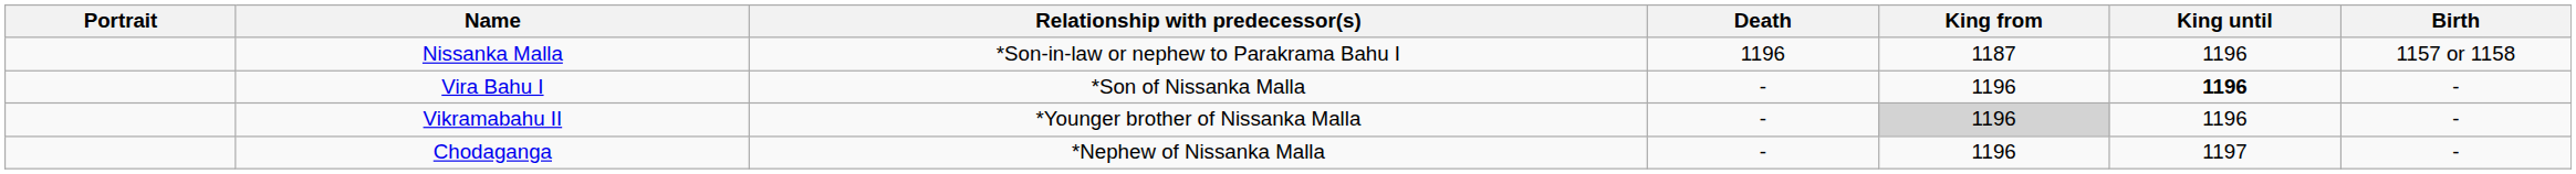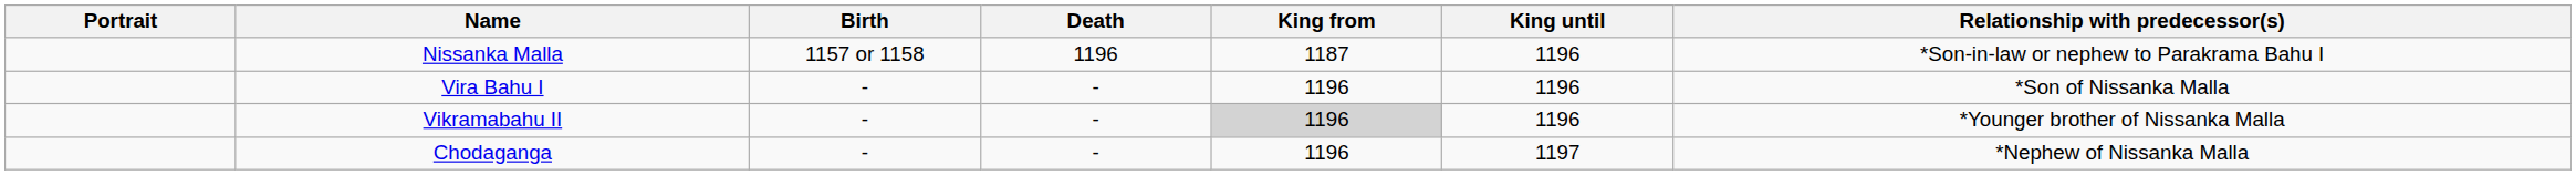columns swapped: Birth <-> Relationship with predecessor(s)
Vira Bahu I | King until: bold -> normal
